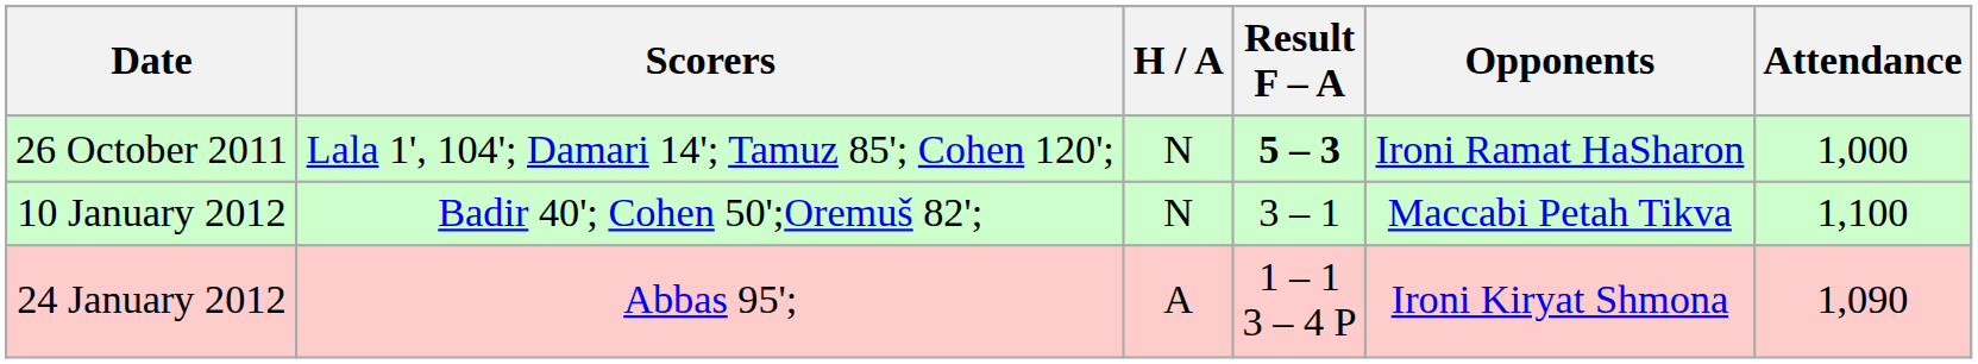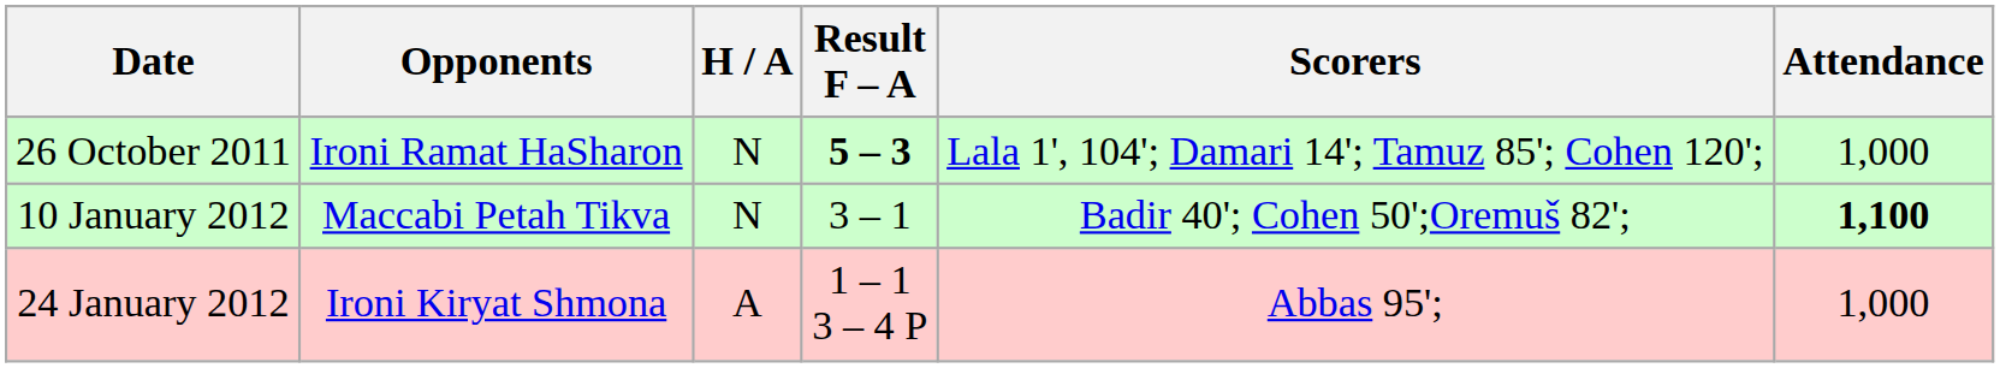columns swapped: Opponents <-> Scorers
10 January 2012 | Attendance: normal -> bold
24 January 2012 | Attendance: 1,090 -> 1,000
